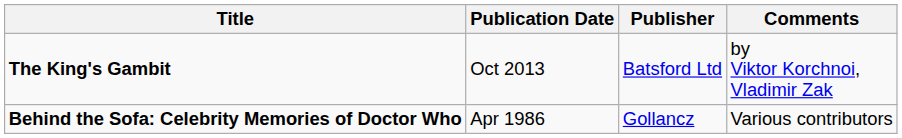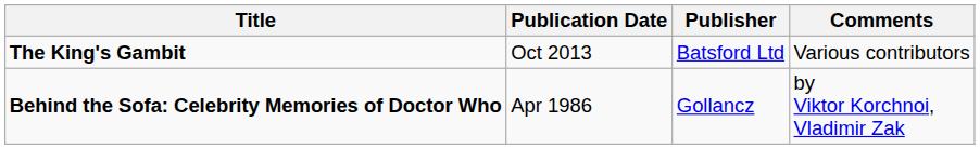The King's Gambit | Comments: by Viktor Korchnoi, Vladimir Zak -> Various contributors
Behind the Sofa: Celebrity Memories of Doctor Who | Comments: Various contributors -> by Viktor Korchnoi, Vladimir Zak
